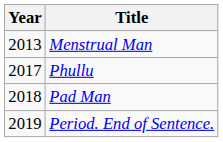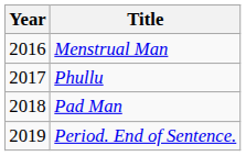Menstrual Man | Year: 2013 -> 2016
